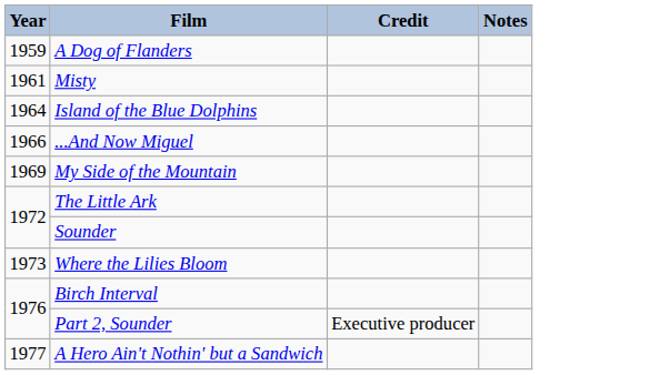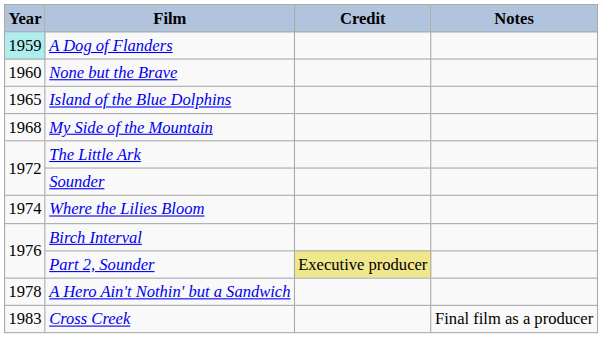A Dog of Flanders | Year: no background -> paleturquoise background
+ row: 1960 | None but the Brave
- row: 1961 | Misty
Island of the Blue Dolphins | Year: 1964 -> 1965
- row: 1966 | ...And Now Miguel
My Side of the Mountain | Year: 1969 -> 1968
Where the Lilies Bloom | Year: 1973 -> 1974
Part 2, Sounder | Credit: no background -> khaki background
A Hero Ain't Nothin' but a Sandwich | Year: 1977 -> 1978
+ row: 1983 | Cross Creek | Final film as a producer
